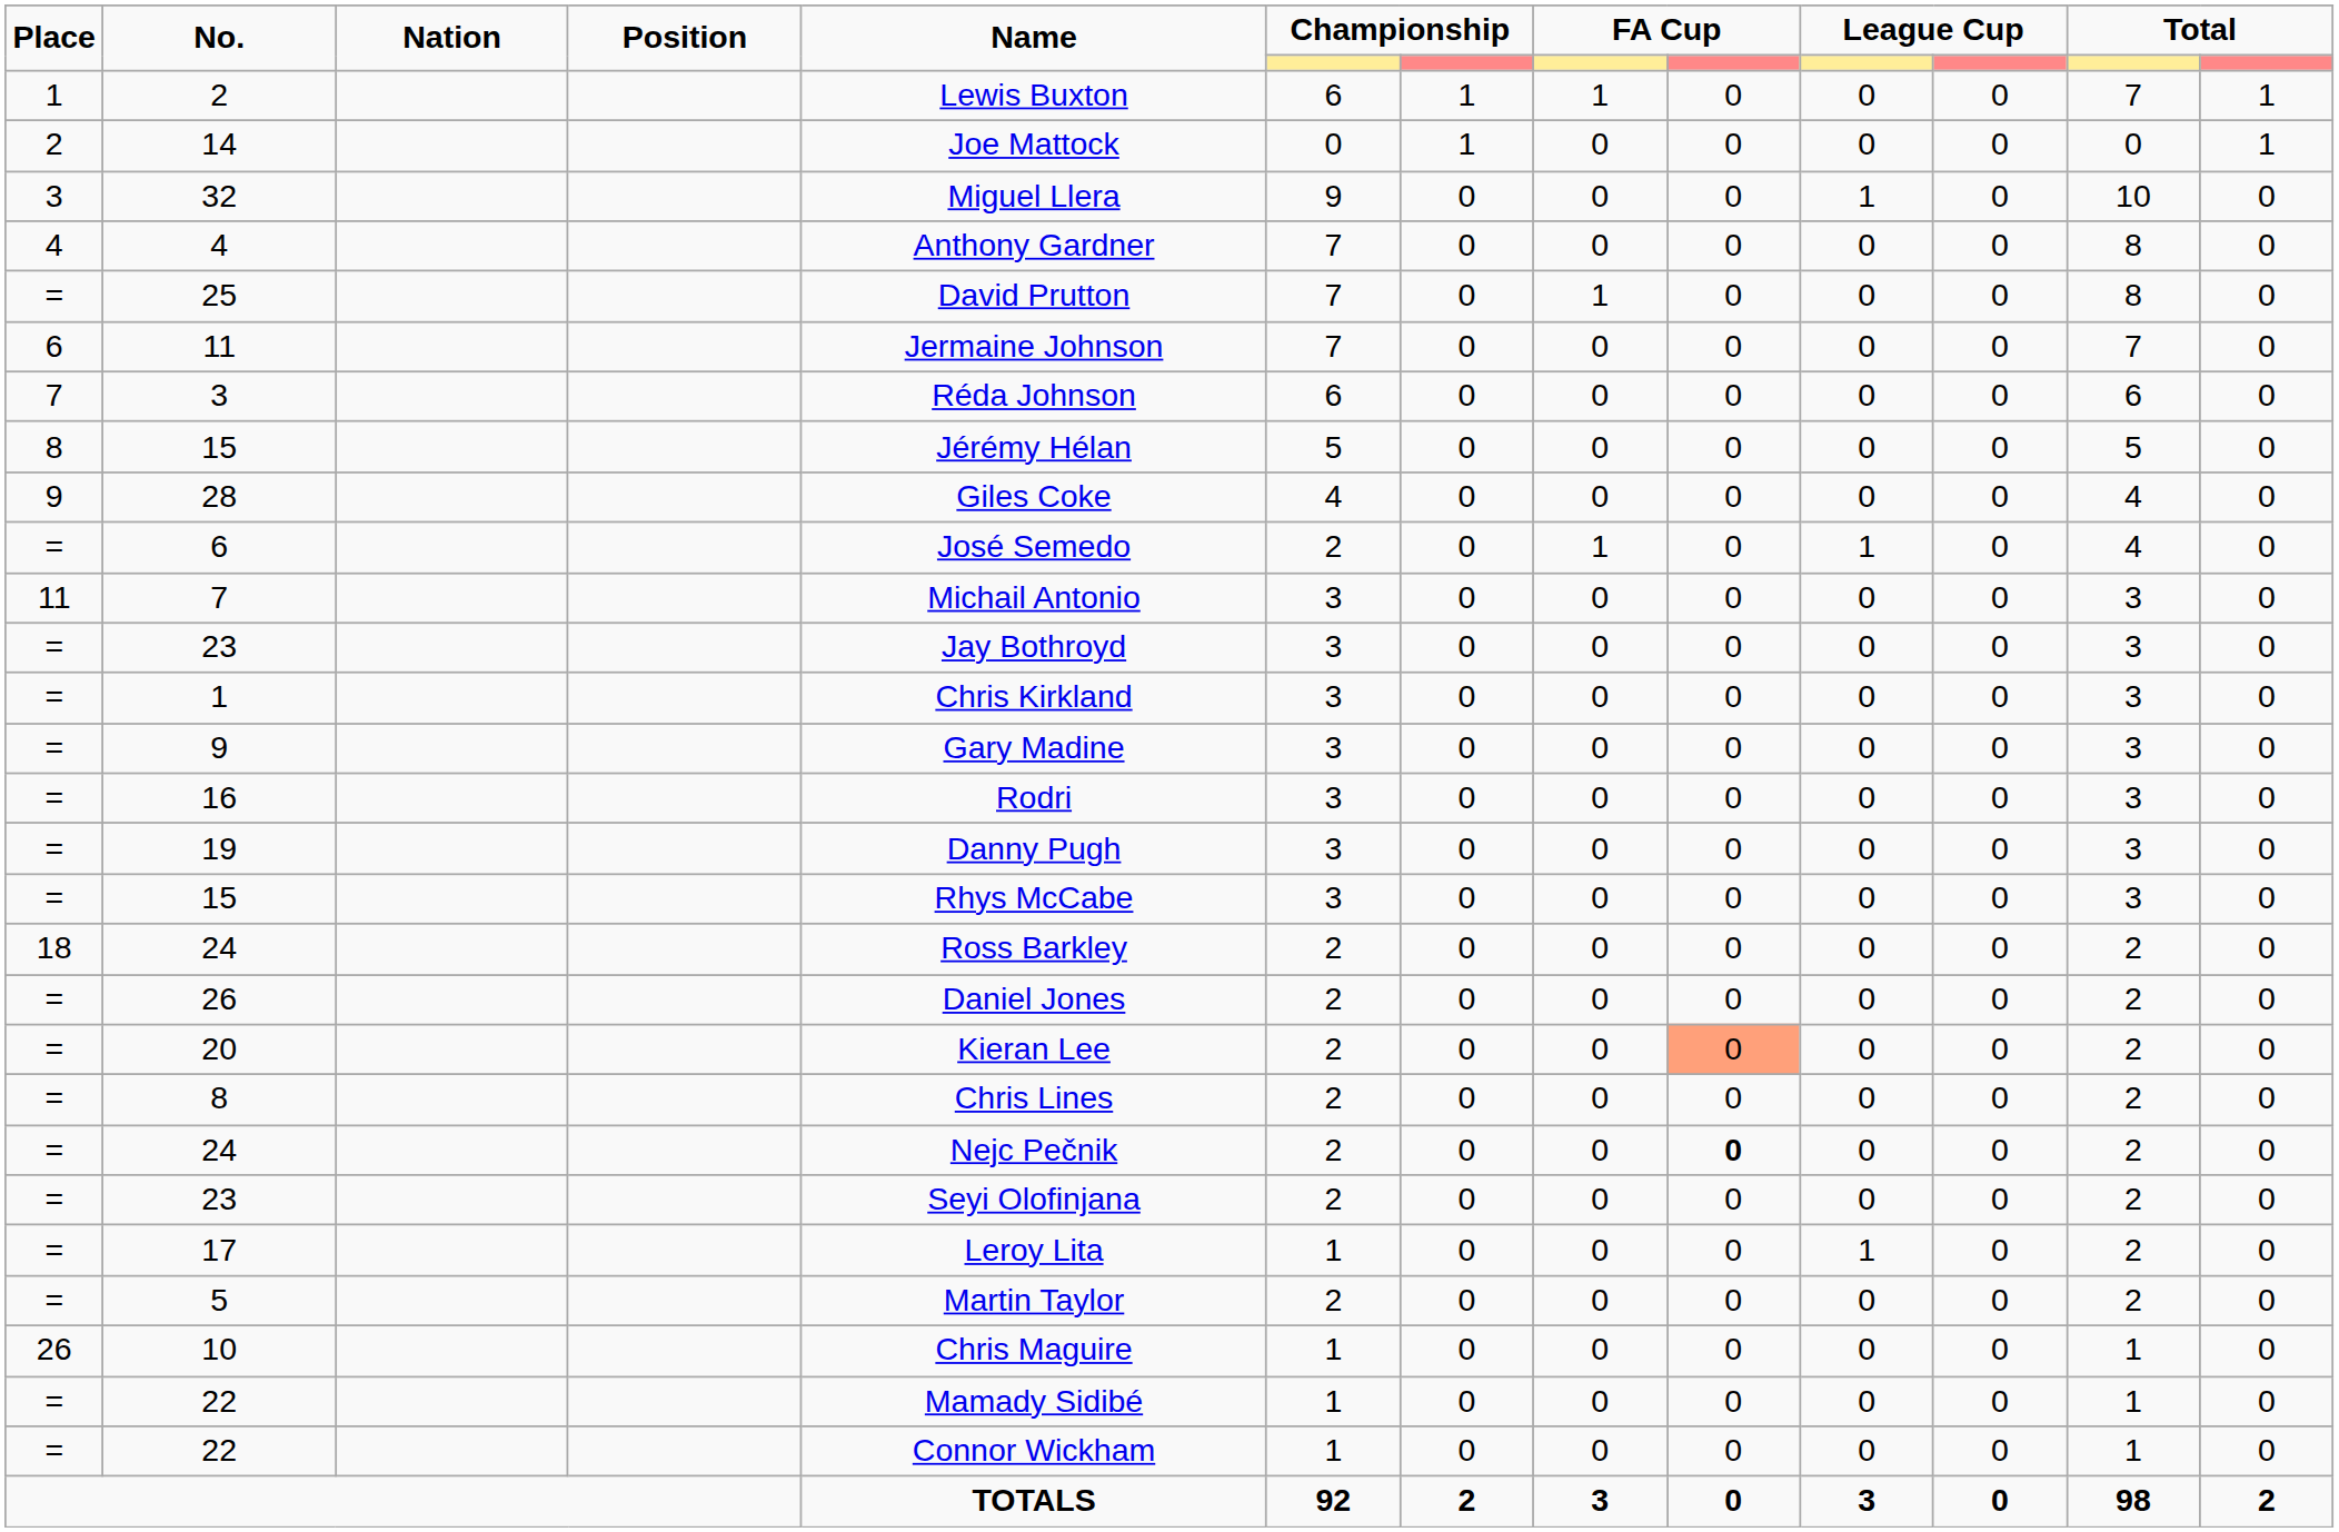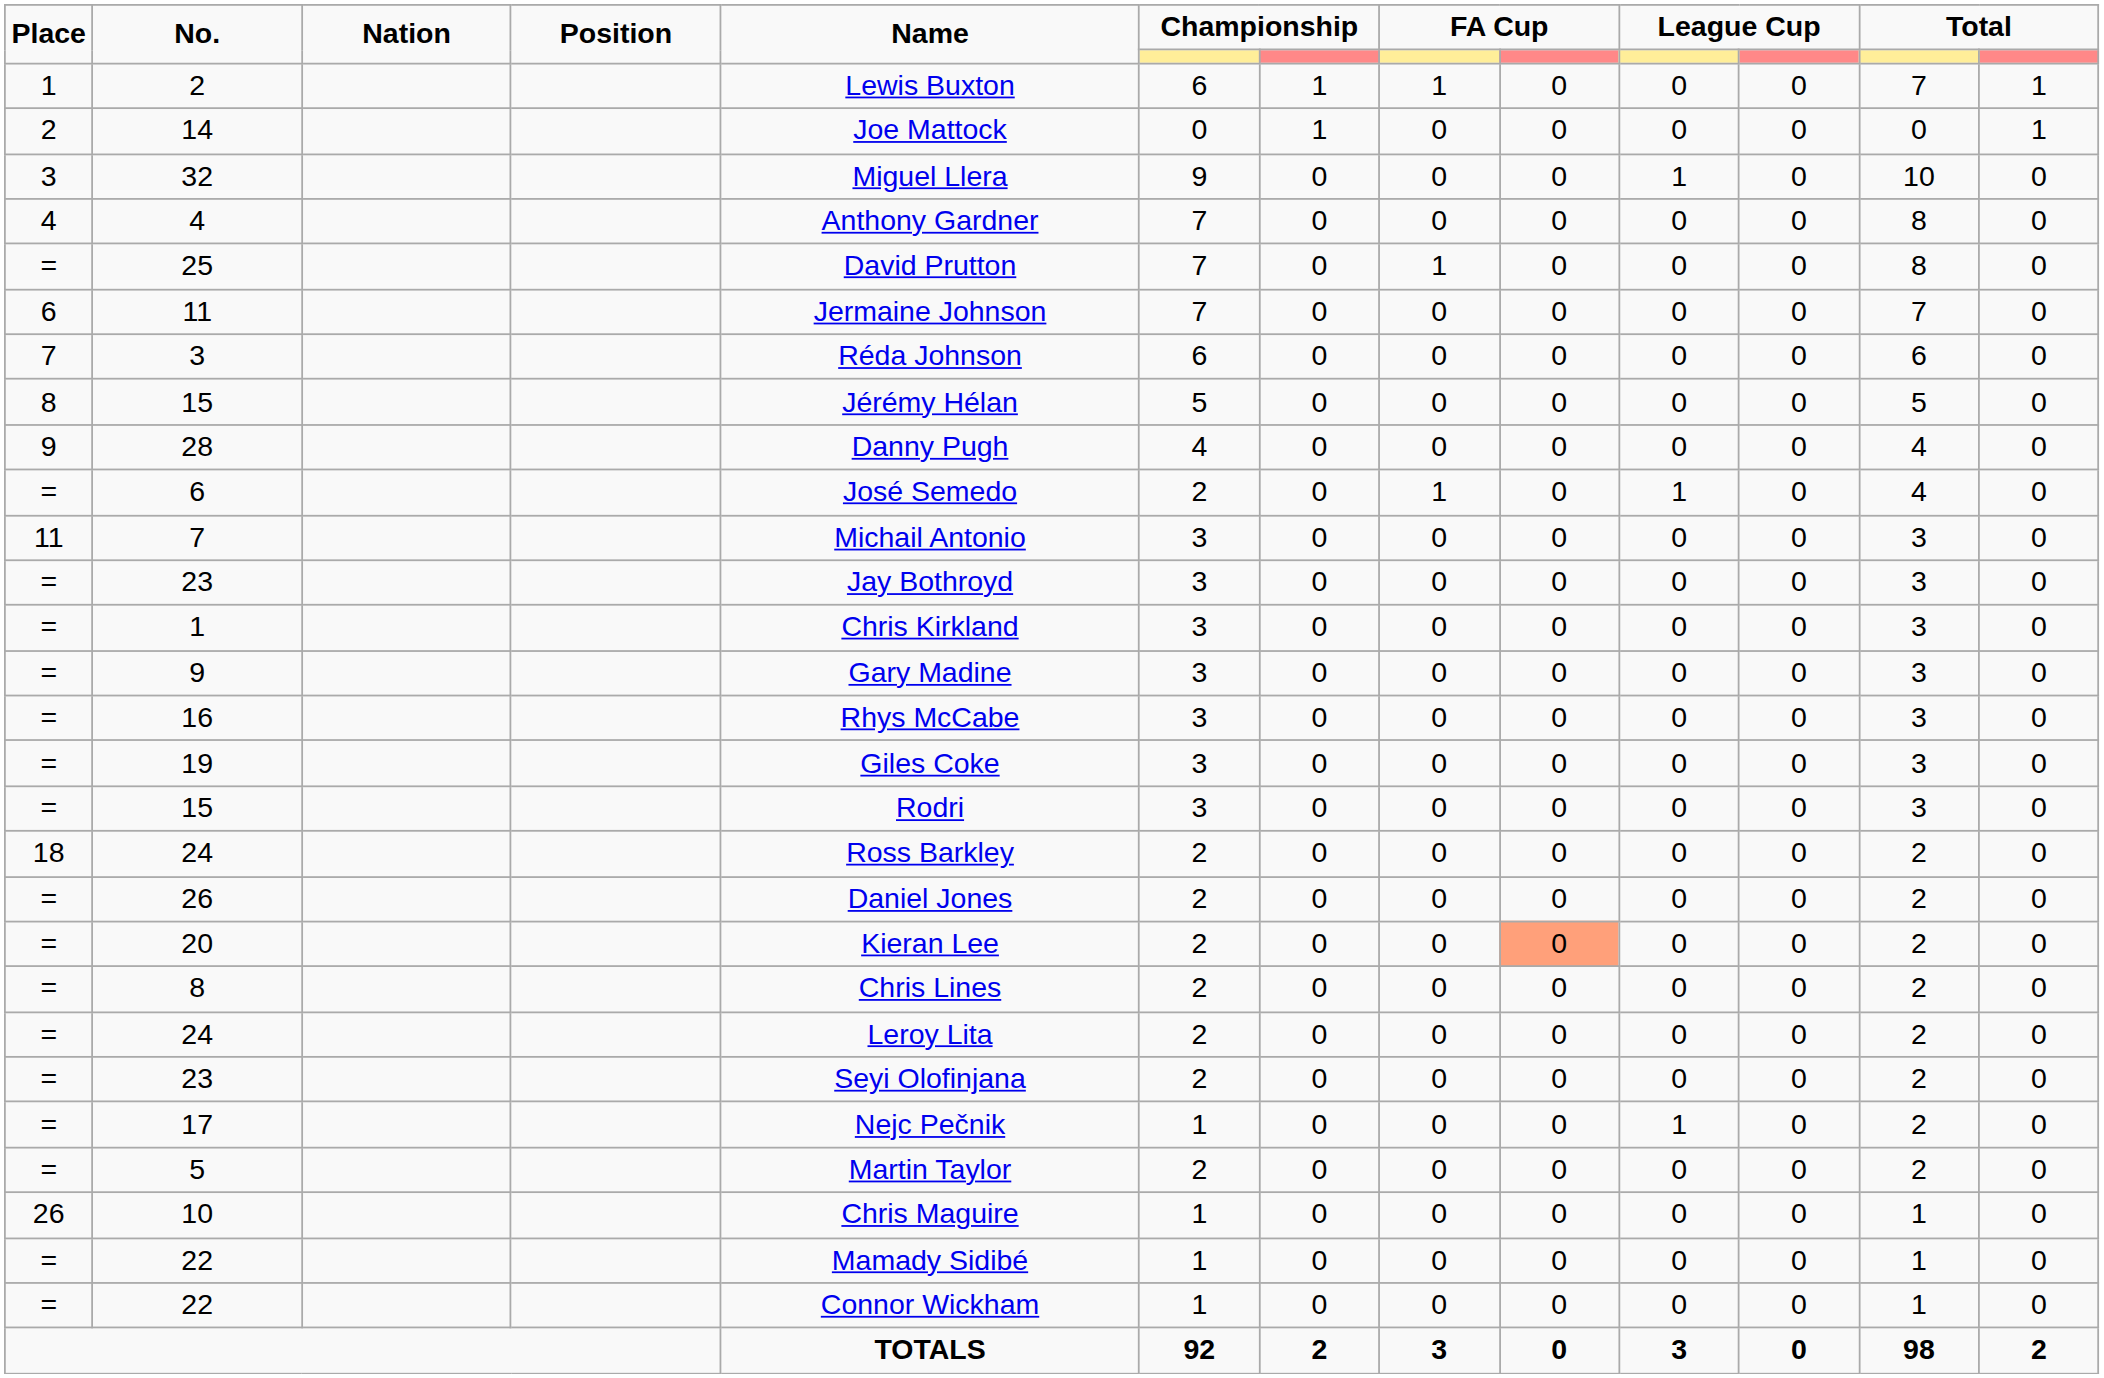28 | Name: Giles Coke -> Danny Pugh
16 | Name: Rodri -> Rhys McCabe
19 | Name: Danny Pugh -> Giles Coke
= / 15 | Name: Rhys McCabe -> Rodri
= / 24 | Name: Nejc Pečnik -> Leroy Lita
= / 24 | column 9: bold -> normal
17 | Name: Leroy Lita -> Nejc Pečnik
